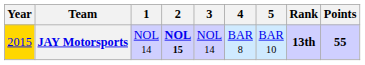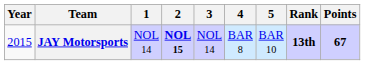JAY Motorsports | Year: gold background -> no background
JAY Motorsports | Points: 55 -> 67
